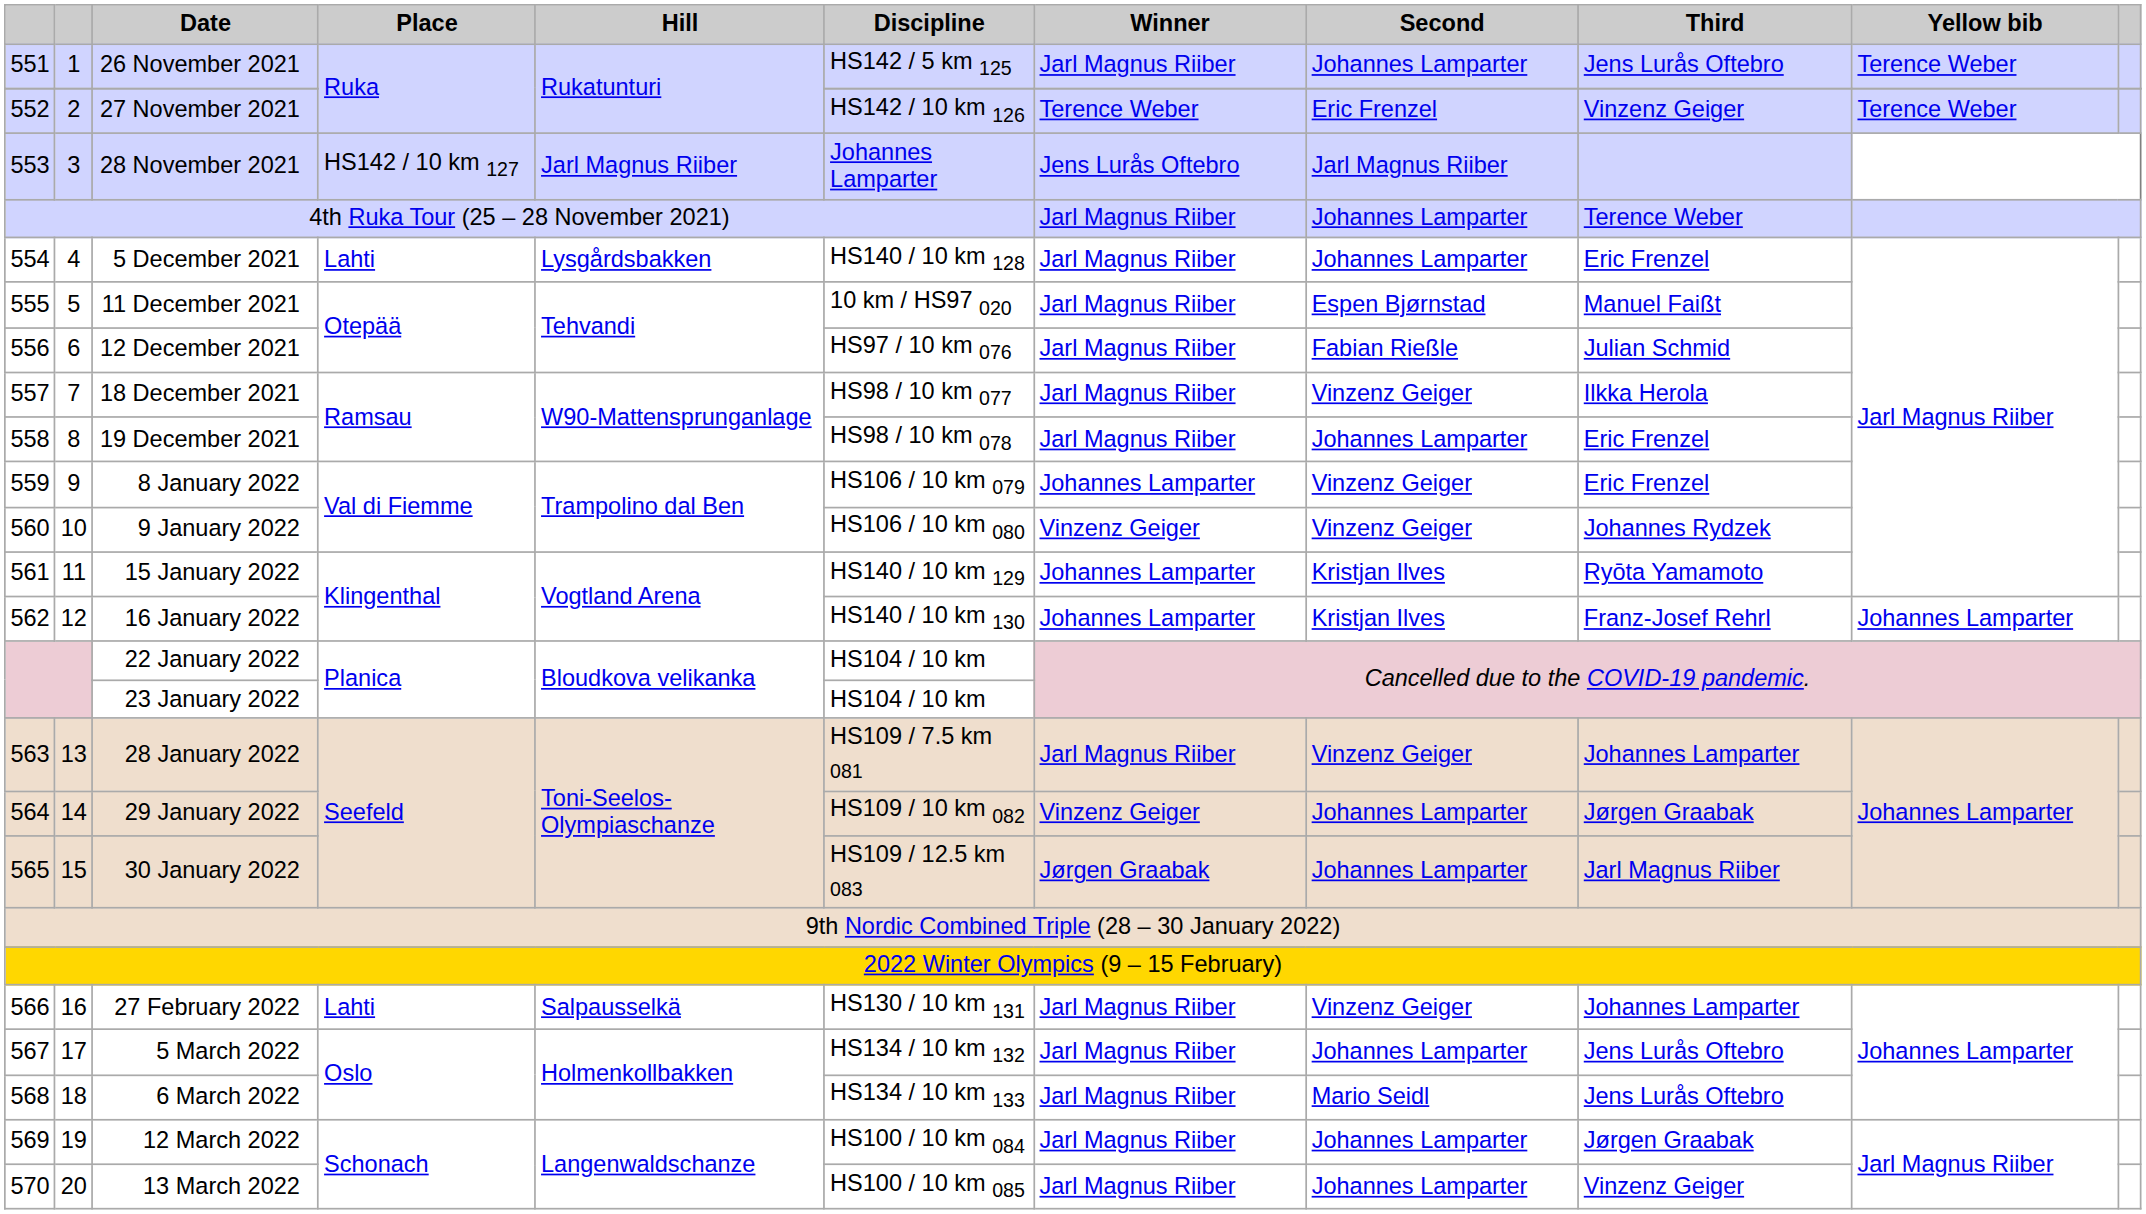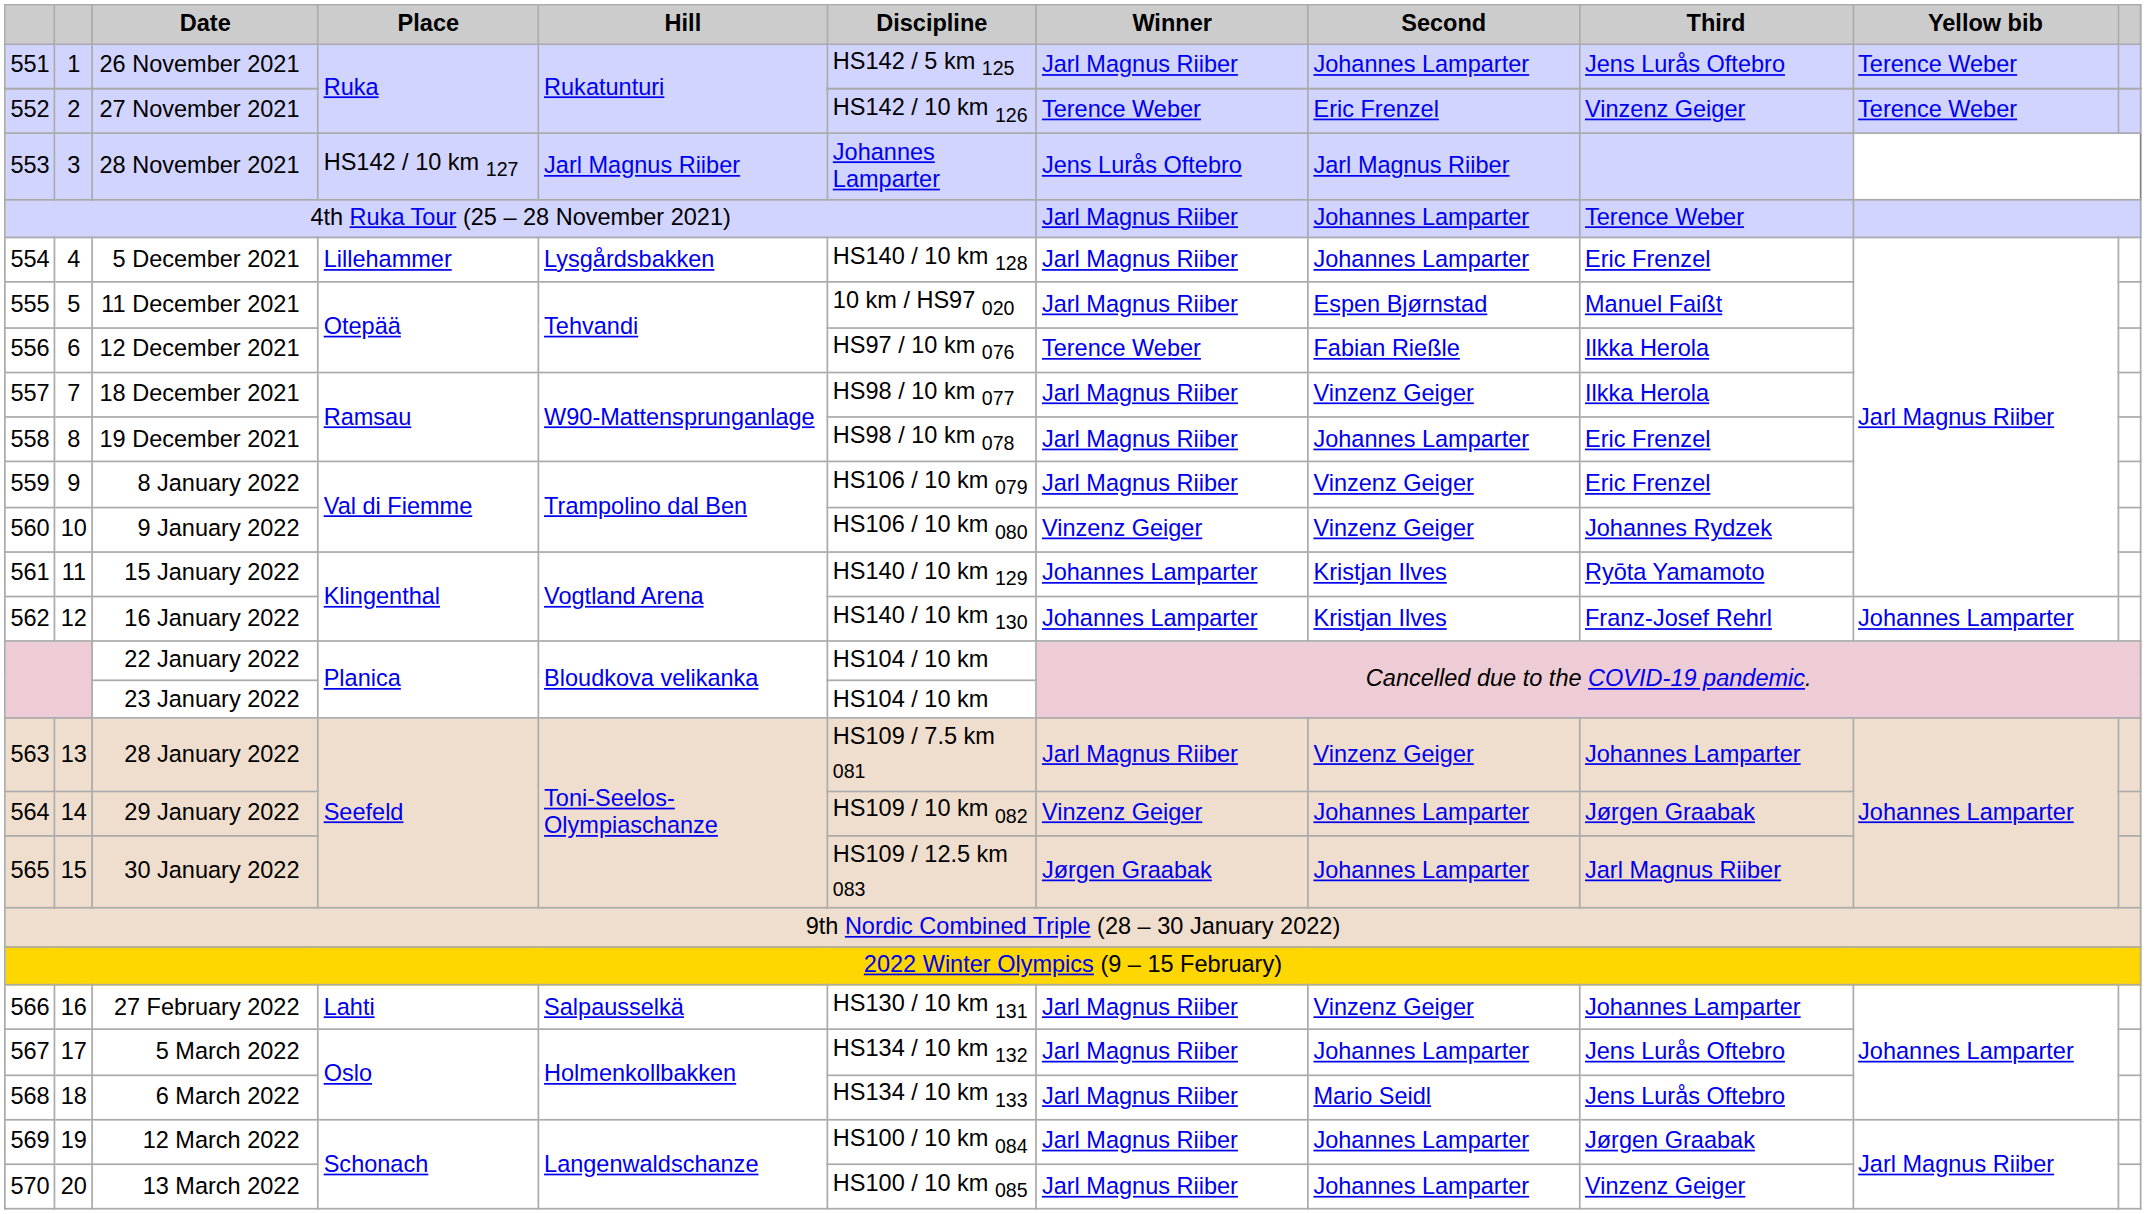5 December 2021 | Place: Lahti -> Lillehammer
12 December 2021 | Winner: Jarl Magnus Riiber -> Terence Weber
12 December 2021 | Third: Julian Schmid -> Ilkka Herola
8 January 2022 | Winner: Johannes Lamparter -> Jarl Magnus Riiber
